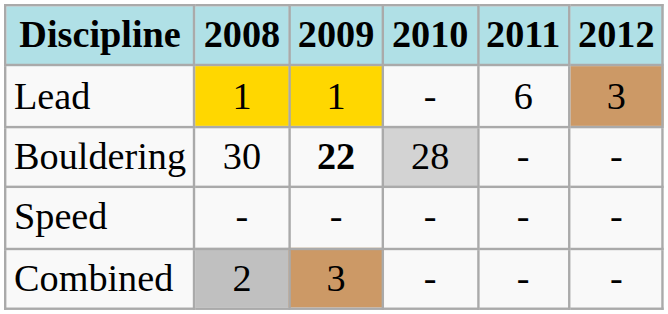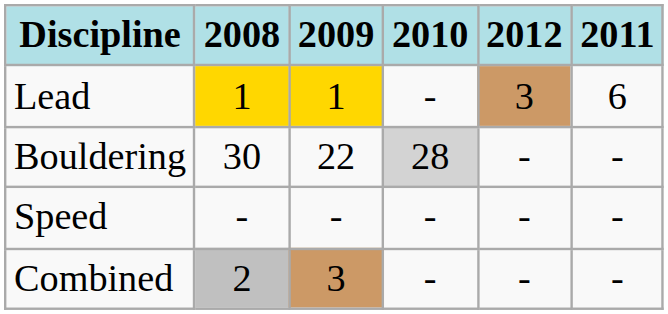columns swapped: 2011 <-> 2012
Bouldering | 2009: bold -> normal
